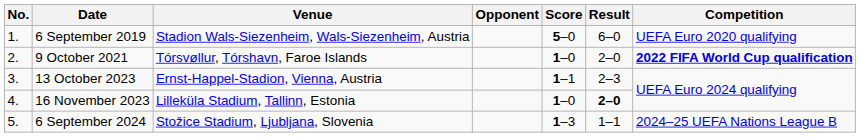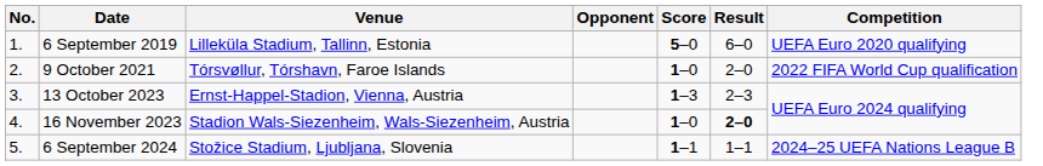6 September 2019 | Venue: Stadion Wals-Siezenheim, Wals-Siezenheim, Austria -> Lilleküla Stadium, Tallinn, Estonia
9 October 2021 | Competition: bold -> normal
13 October 2023 | Score: 1–1 -> 1–3
16 November 2023 | Venue: Lilleküla Stadium, Tallinn, Estonia -> Stadion Wals-Siezenheim, Wals-Siezenheim, Austria
6 September 2024 | Score: 1–3 -> 1–1
